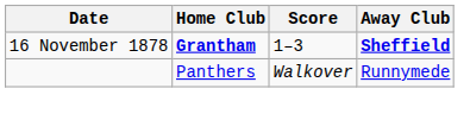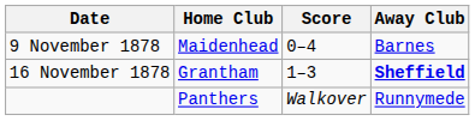+ row: 9 November 1878 | Maidenhead | 0–4 | Barnes
16 November 1878 | Home Club: bold -> normal
